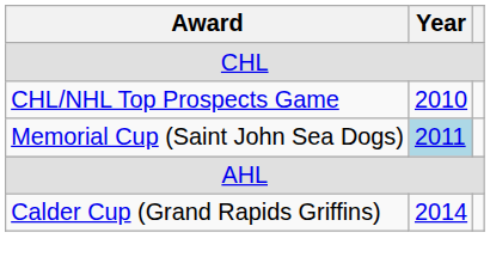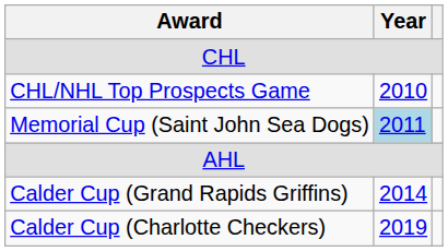+ row: Calder Cup (Charlotte Checkers) | 2019
